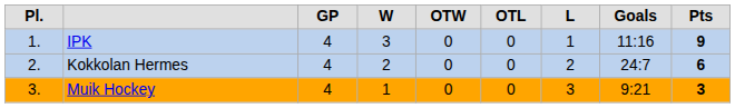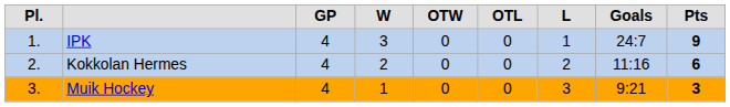IPK | column 8: 11:16 -> 24:7
Kokkolan Hermes | column 8: 24:7 -> 11:16
